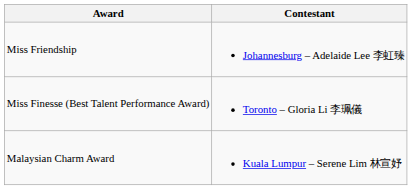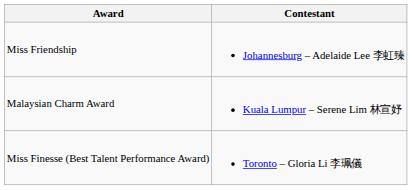rows swapped: Miss Finesse (Best Talent Performance Award) <-> Malaysian Charm Award
